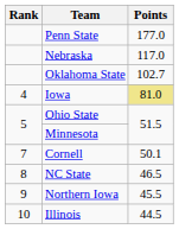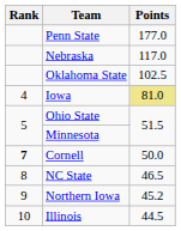Oklahoma State | Points: 102.7 -> 102.5
Cornell | Rank: normal -> bold
Cornell | Points: 50.1 -> 50.0
Northern Iowa | Points: 45.5 -> 45.2
